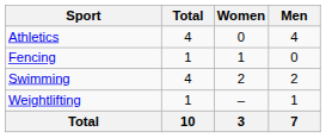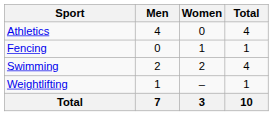columns swapped: Men <-> Total
